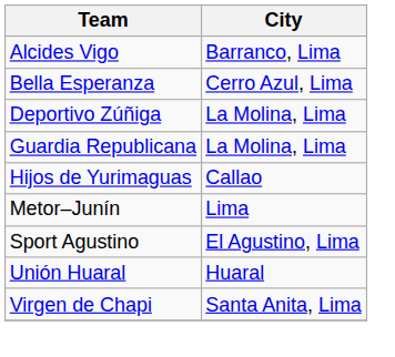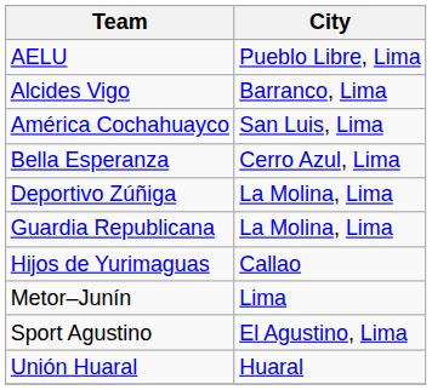+ row: AELU | Pueblo Libre, Lima
+ row: América Cochahuayco | San Luis, Lima
- row: Virgen de Chapi | Santa Anita, Lima
